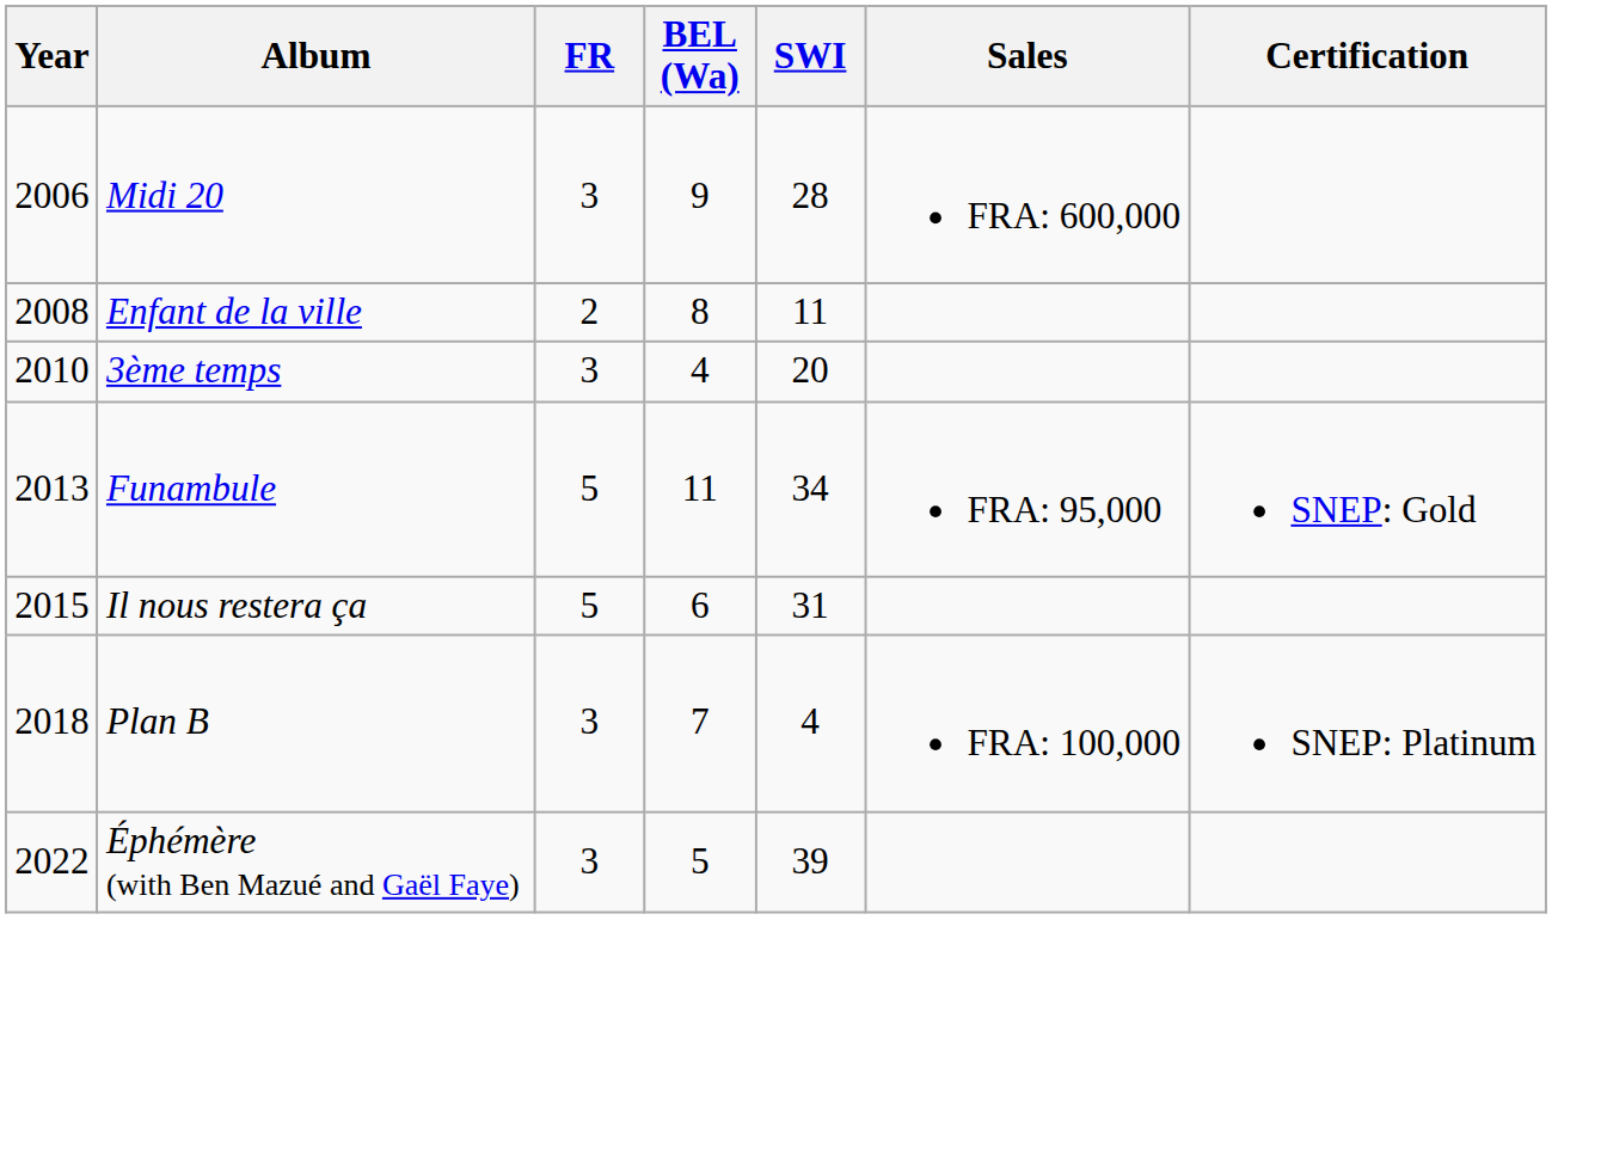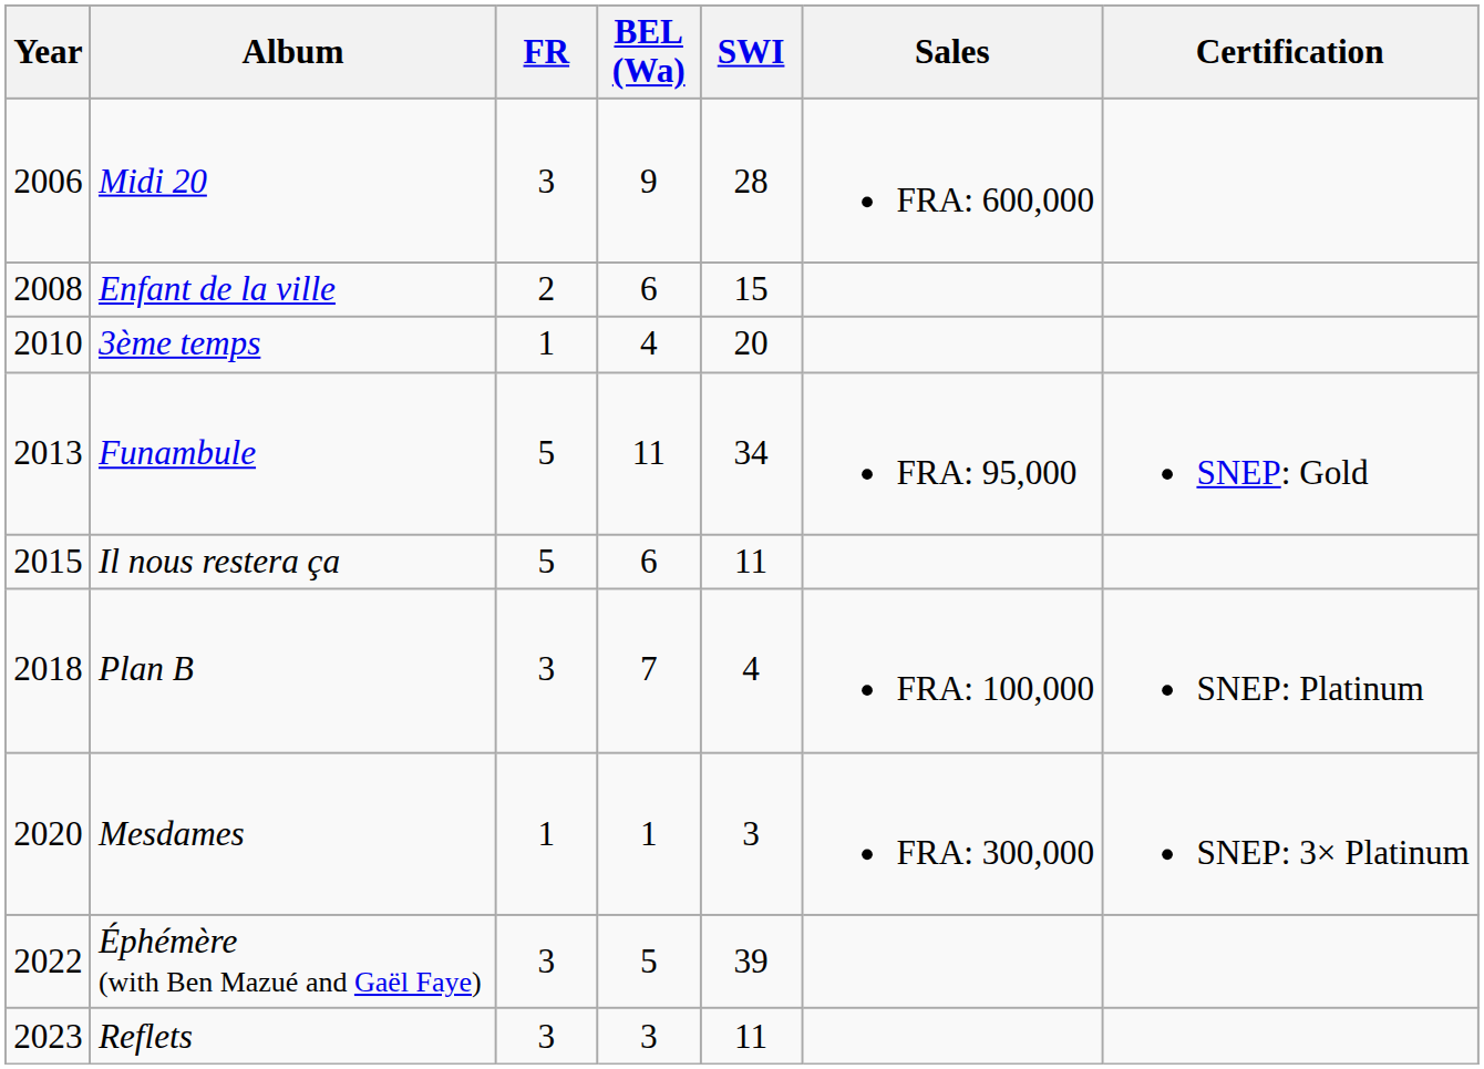Enfant de la ville | BEL (Wa): 8 -> 6
Enfant de la ville | SWI: 11 -> 15
3ème temps | FR: 3 -> 1
Il nous restera ça | SWI: 31 -> 11
+ row: 2020 | Mesdames | 1 | 1 | 3 | FRA: 300,000 | SNEP: 3× Platinum
+ row: 2023 | Reflets | 3 | 3 | 11
